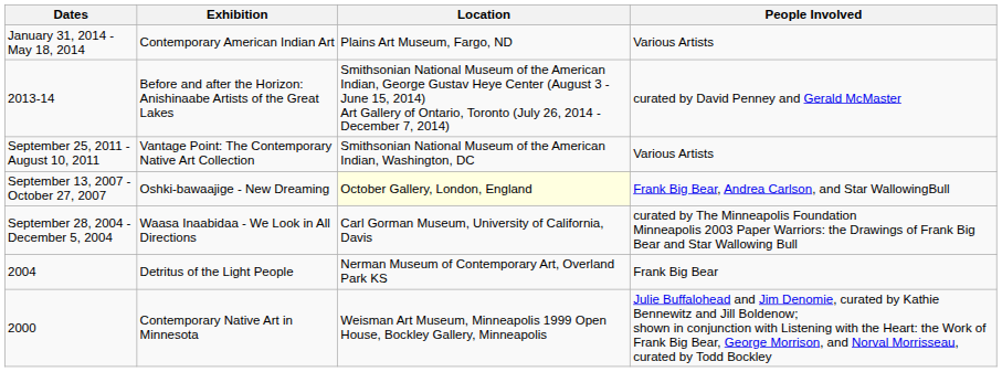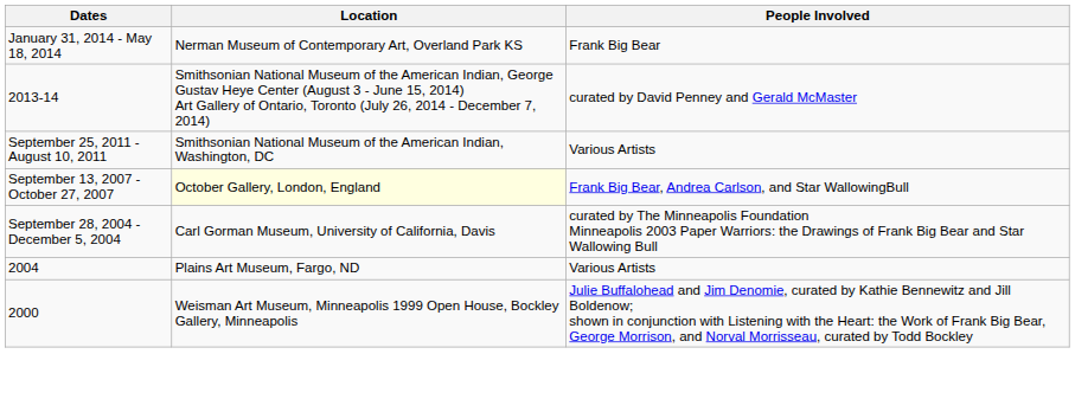- column: Exhibition | Contemporary American Indian Art | Before and after the Horizon: Anishinaabe Artists of the Great Lakes | Vantage Point: The Contemporary Native Art Collection | Oshki-bawaajige - New Dreaming | Waasa Inaabidaa - We Look in All Directions | Detritus of the Light People | Contemporary Native Art in Minnesota
January 31, 2014 - May 18, 2014 | Location: Plains Art Museum, Fargo, ND -> Nerman Museum of Contemporary Art, Overland Park KS
January 31, 2014 - May 18, 2014 | People Involved: Various Artists -> Frank Big Bear
2004 | Location: Nerman Museum of Contemporary Art, Overland Park KS -> Plains Art Museum, Fargo, ND
2004 | People Involved: Frank Big Bear -> Various Artists
